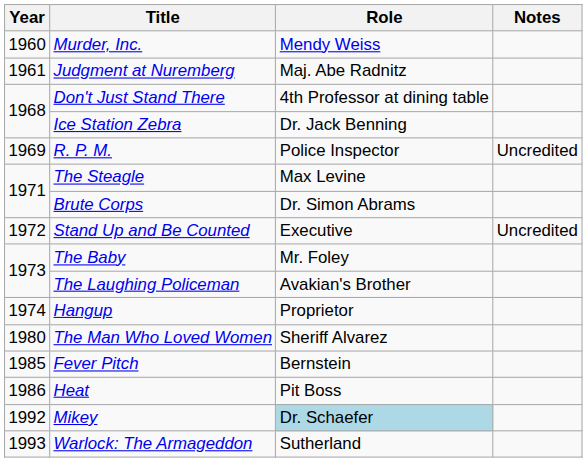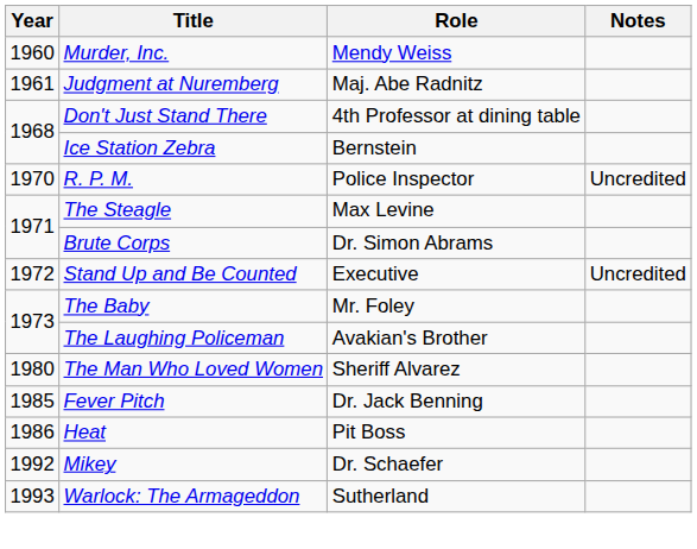Ice Station Zebra | Role: Dr. Jack Benning -> Bernstein
R. P. M. | Year: 1969 -> 1970
- row: 1974 | Hangup | Proprietor
Fever Pitch | Role: Bernstein -> Dr. Jack Benning
Mikey | Role: lightblue background -> no background
